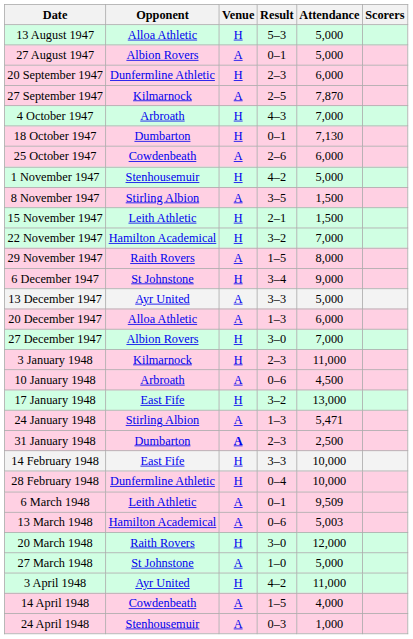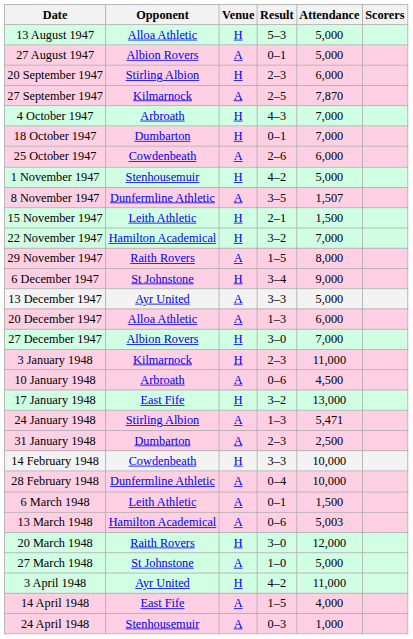20 September 1947 | Opponent: Dunfermline Athletic -> Stirling Albion
18 October 1947 | Attendance: 7,130 -> 7,000
8 November 1947 | Opponent: Stirling Albion -> Dunfermline Athletic
8 November 1947 | Attendance: 1,500 -> 1,507
31 January 1948 | Venue: bold -> normal
14 February 1948 | Opponent: East Fife -> Cowdenbeath
28 February 1948 | Venue: H -> A
6 March 1948 | Attendance: 9,509 -> 1,500
14 April 1948 | Opponent: Cowdenbeath -> East Fife
